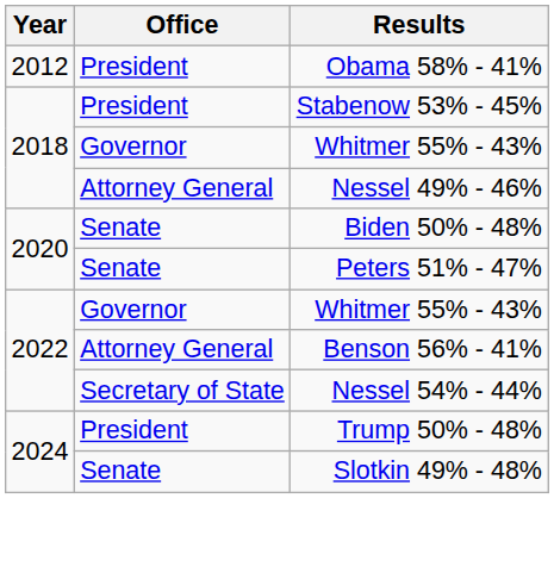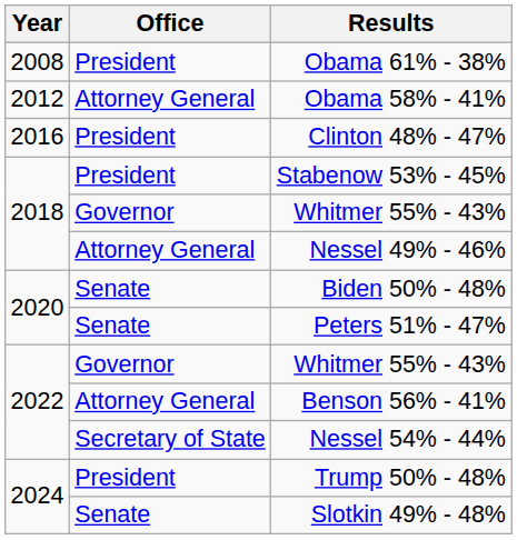+ row: 2008 | President | Obama 61% - 38%
Obama 58% - 41% | Office: President -> Attorney General
+ row: 2016 | President | Clinton 48% - 47%
